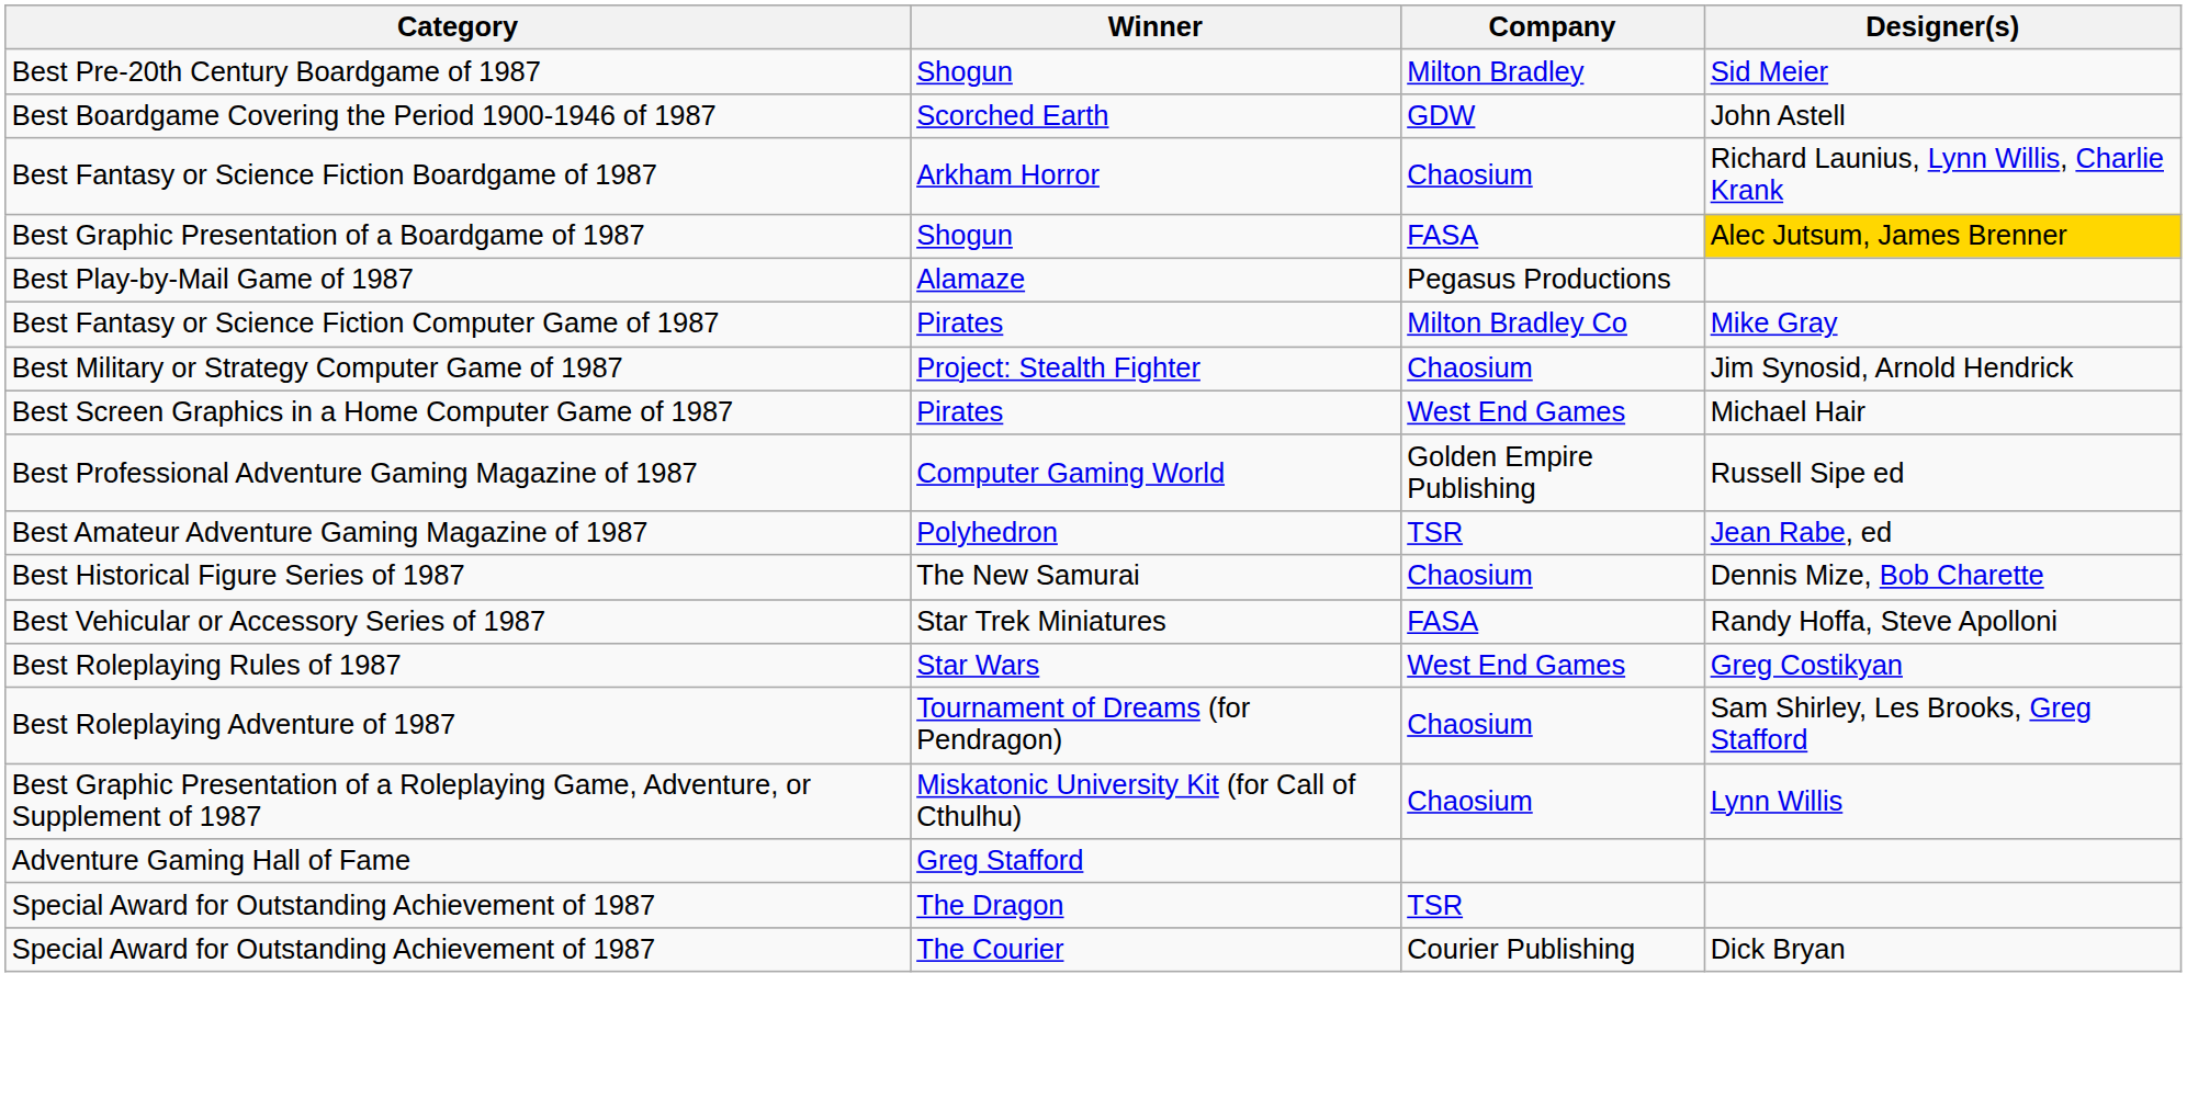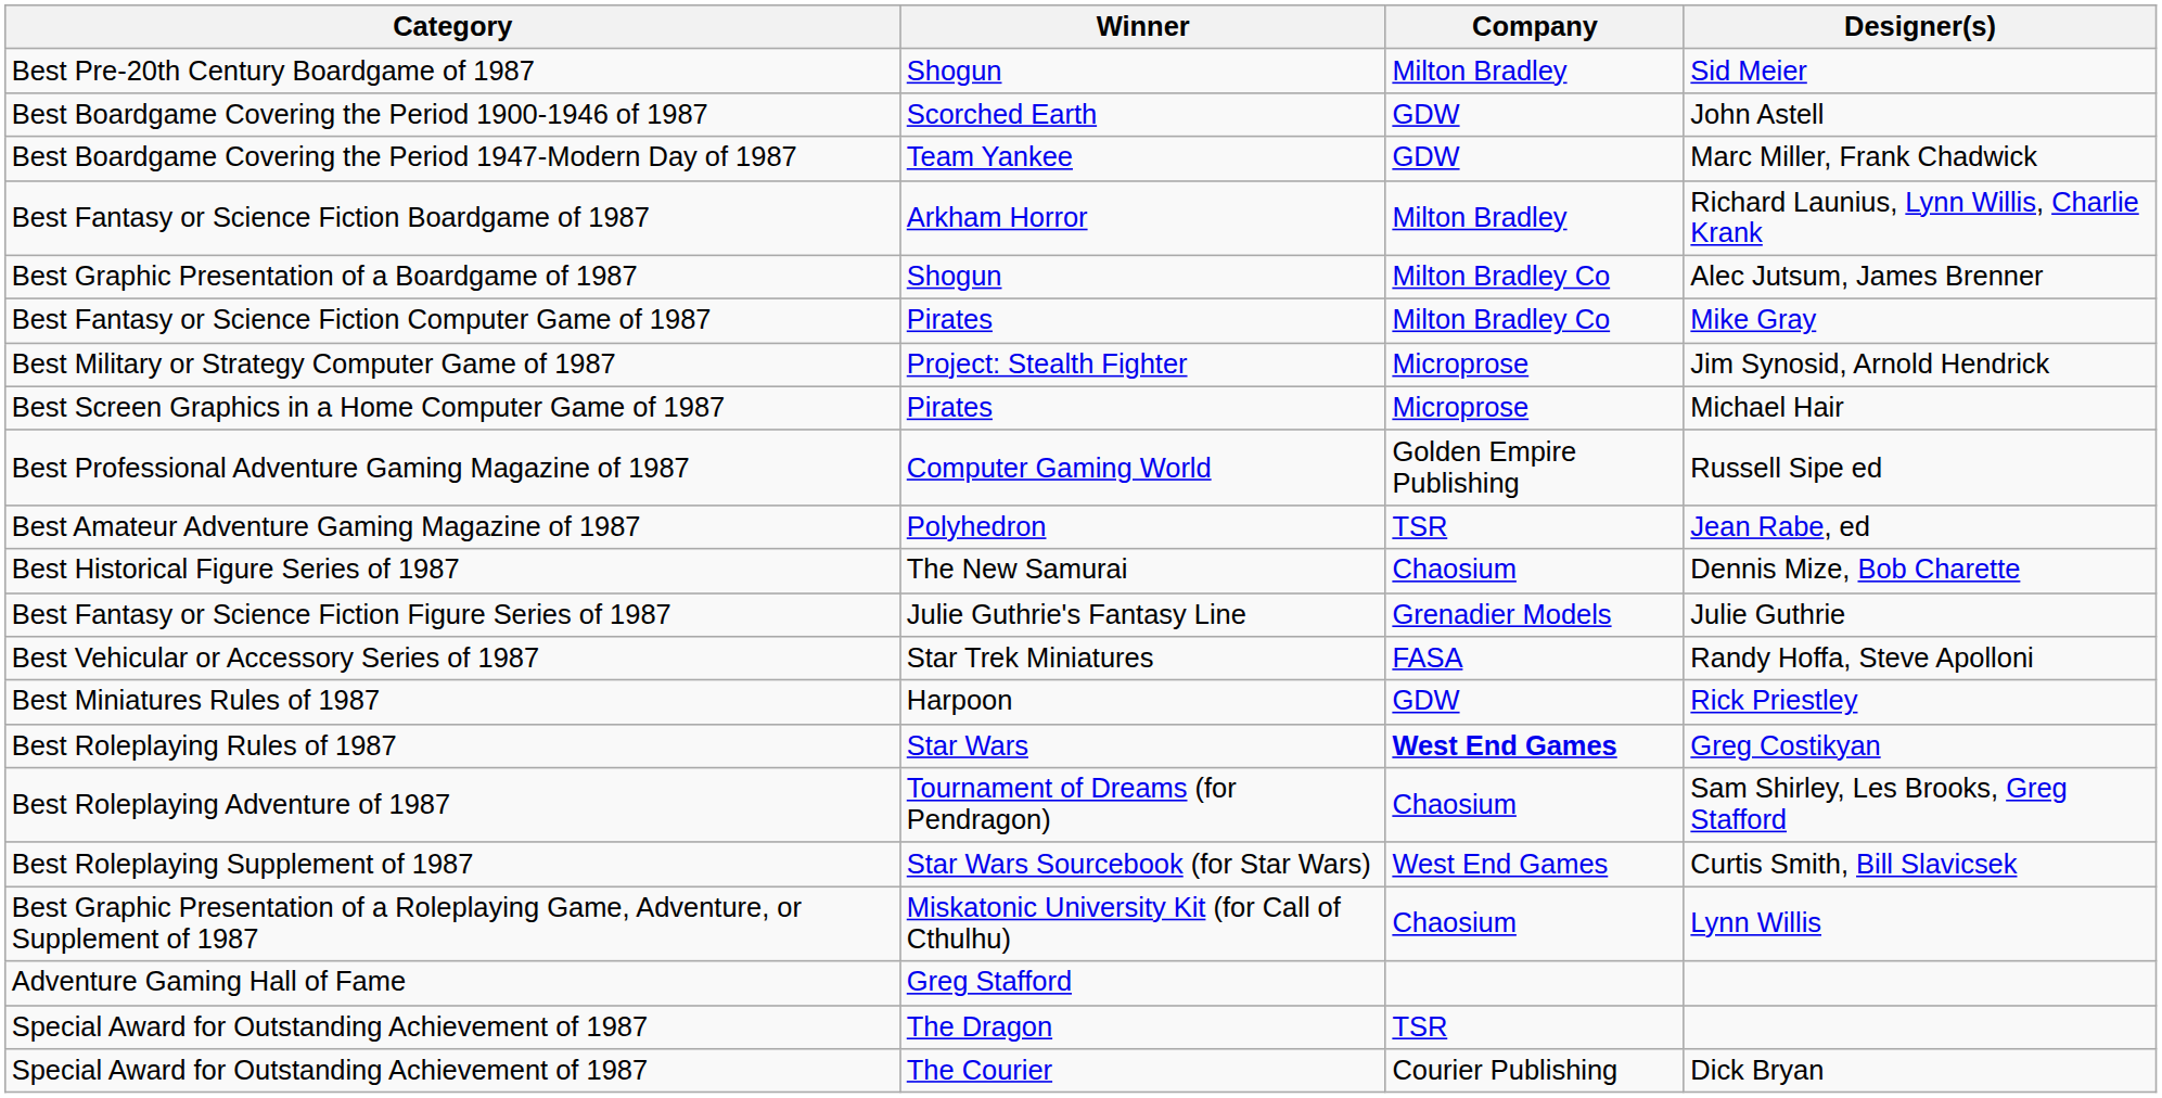+ row: Best Boardgame Covering the Period 1947-Modern Day of 1987 | Team Yankee | GDW | Marc Miller, Frank Chadwick
Best Fantasy or Science Fiction Boardgame of 1987 | Company: Chaosium -> Milton Bradley
Best Graphic Presentation of a Boardgame of 1987 | Company: FASA -> Milton Bradley Co
Best Graphic Presentation of a Boardgame of 1987 | Designer(s): gold background -> no background
- row: Best Play-by-Mail Game of 1987 | Alamaze | Pegasus Productions
Best Military or Strategy Computer Game of 1987 | Company: Chaosium -> Microprose
Best Screen Graphics in a Home Computer Game of 1987 | Company: West End Games -> Microprose
+ row: Best Fantasy or Science Fiction Figure Series of 1987 | Julie Guthrie's Fantasy Line | Grenadier Models | Julie Guthrie
+ row: Best Miniatures Rules of 1987 | Harpoon | GDW | Rick Priestley
Best Roleplaying Rules of 1987 | Company: normal -> bold
+ row: Best Roleplaying Supplement of 1987 | Star Wars Sourcebook (for Star Wars) | West End Games | Curtis Smith, Bill Slavicsek
